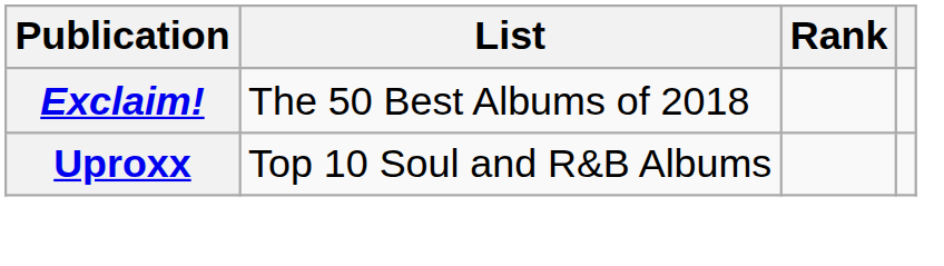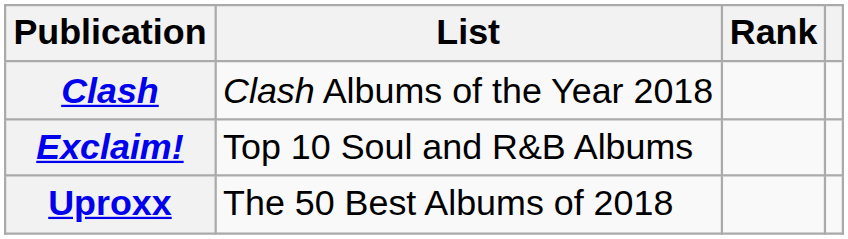+ row: Clash | Clash Albums of the Year 2018
Exclaim! | List: The 50 Best Albums of 2018 -> Top 10 Soul and R&B Albums
Uproxx | List: Top 10 Soul and R&B Albums -> The 50 Best Albums of 2018
